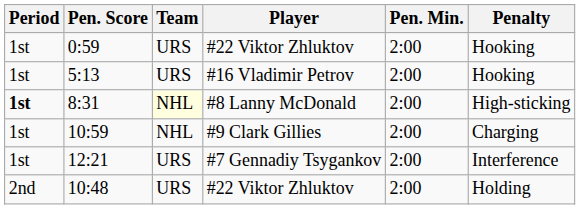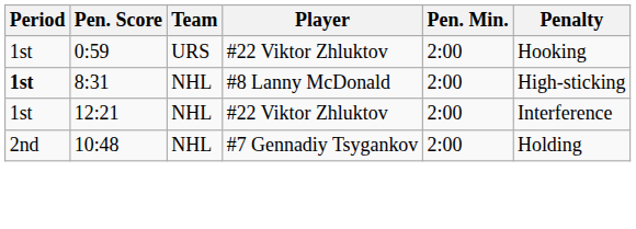- row: 1st | 5:13 | URS | #16 Vladimir Petrov | 2:00 | Hooking
8:31 | Team: lightyellow background -> no background
- row: 1st | 10:59 | NHL | #9 Clark Gillies | 2:00 | Charging
12:21 | Team: URS -> NHL
12:21 | Player: #7 Gennadiy Tsygankov -> #22 Viktor Zhluktov
10:48 | Team: URS -> NHL
10:48 | Player: #22 Viktor Zhluktov -> #7 Gennadiy Tsygankov
